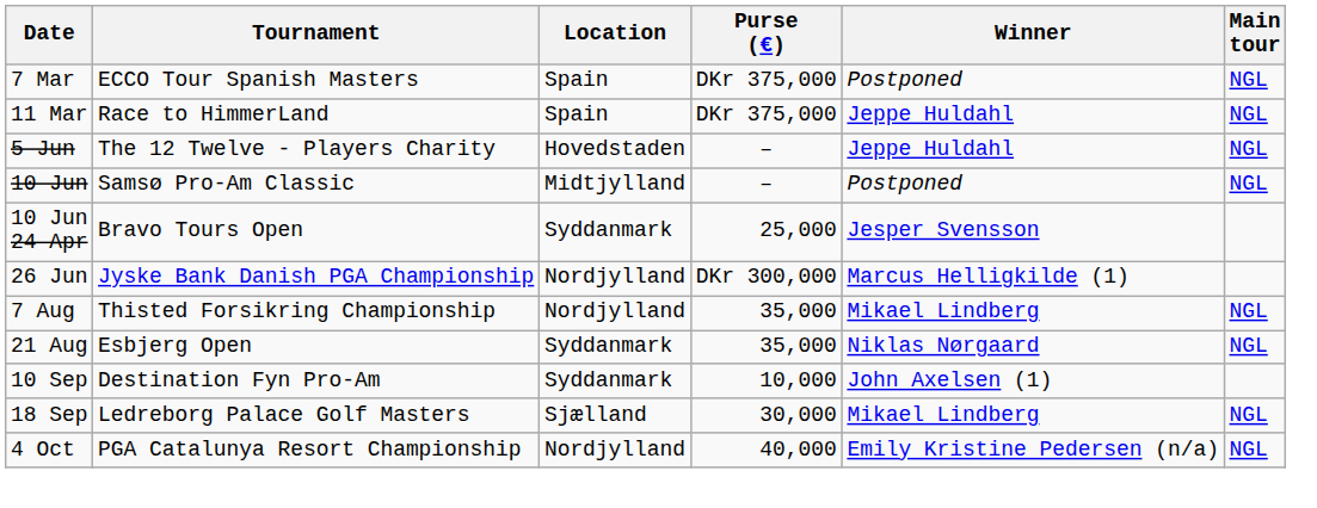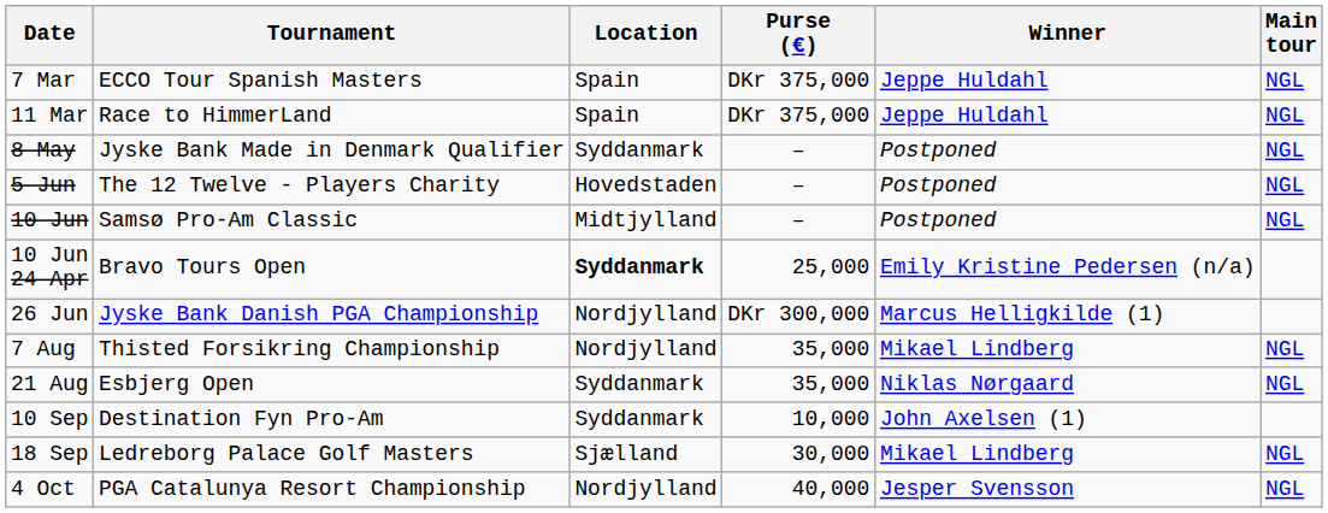7 Mar | Winner: Postponed -> Jeppe Huldahl
+ row: 8 May | Jyske Bank Made in Denmark Qualifier | Syddanmark | – | Postponed | NGL
5 Jun | Winner: Jeppe Huldahl -> Postponed
10 Jun 24 Apr | Location: normal -> bold
10 Jun 24 Apr | Winner: Jesper Svensson -> Emily Kristine Pedersen (n/a)
4 Oct | Winner: Emily Kristine Pedersen (n/a) -> Jesper Svensson
